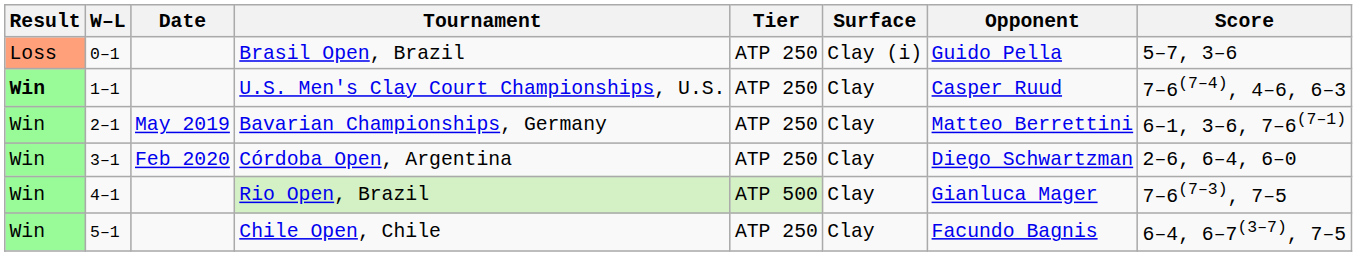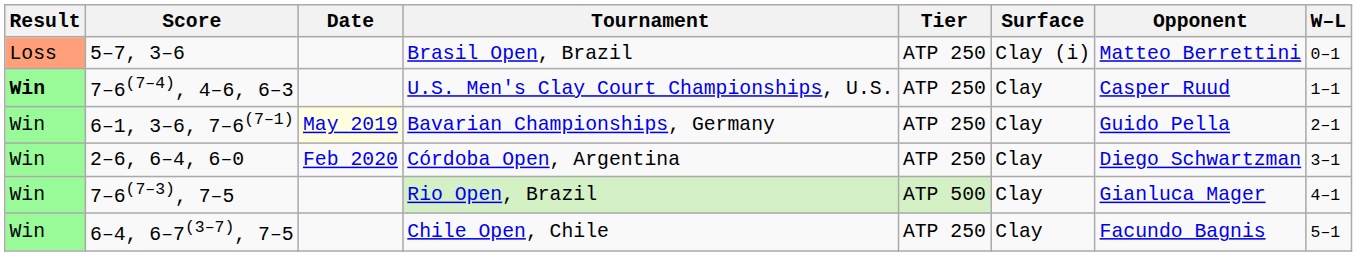columns swapped: W–L <-> Score
Brasil Open, Brazil | Opponent: Guido Pella -> Matteo Berrettini
Bavarian Championships, Germany | Date: no background -> lightyellow background
Bavarian Championships, Germany | Opponent: Matteo Berrettini -> Guido Pella
